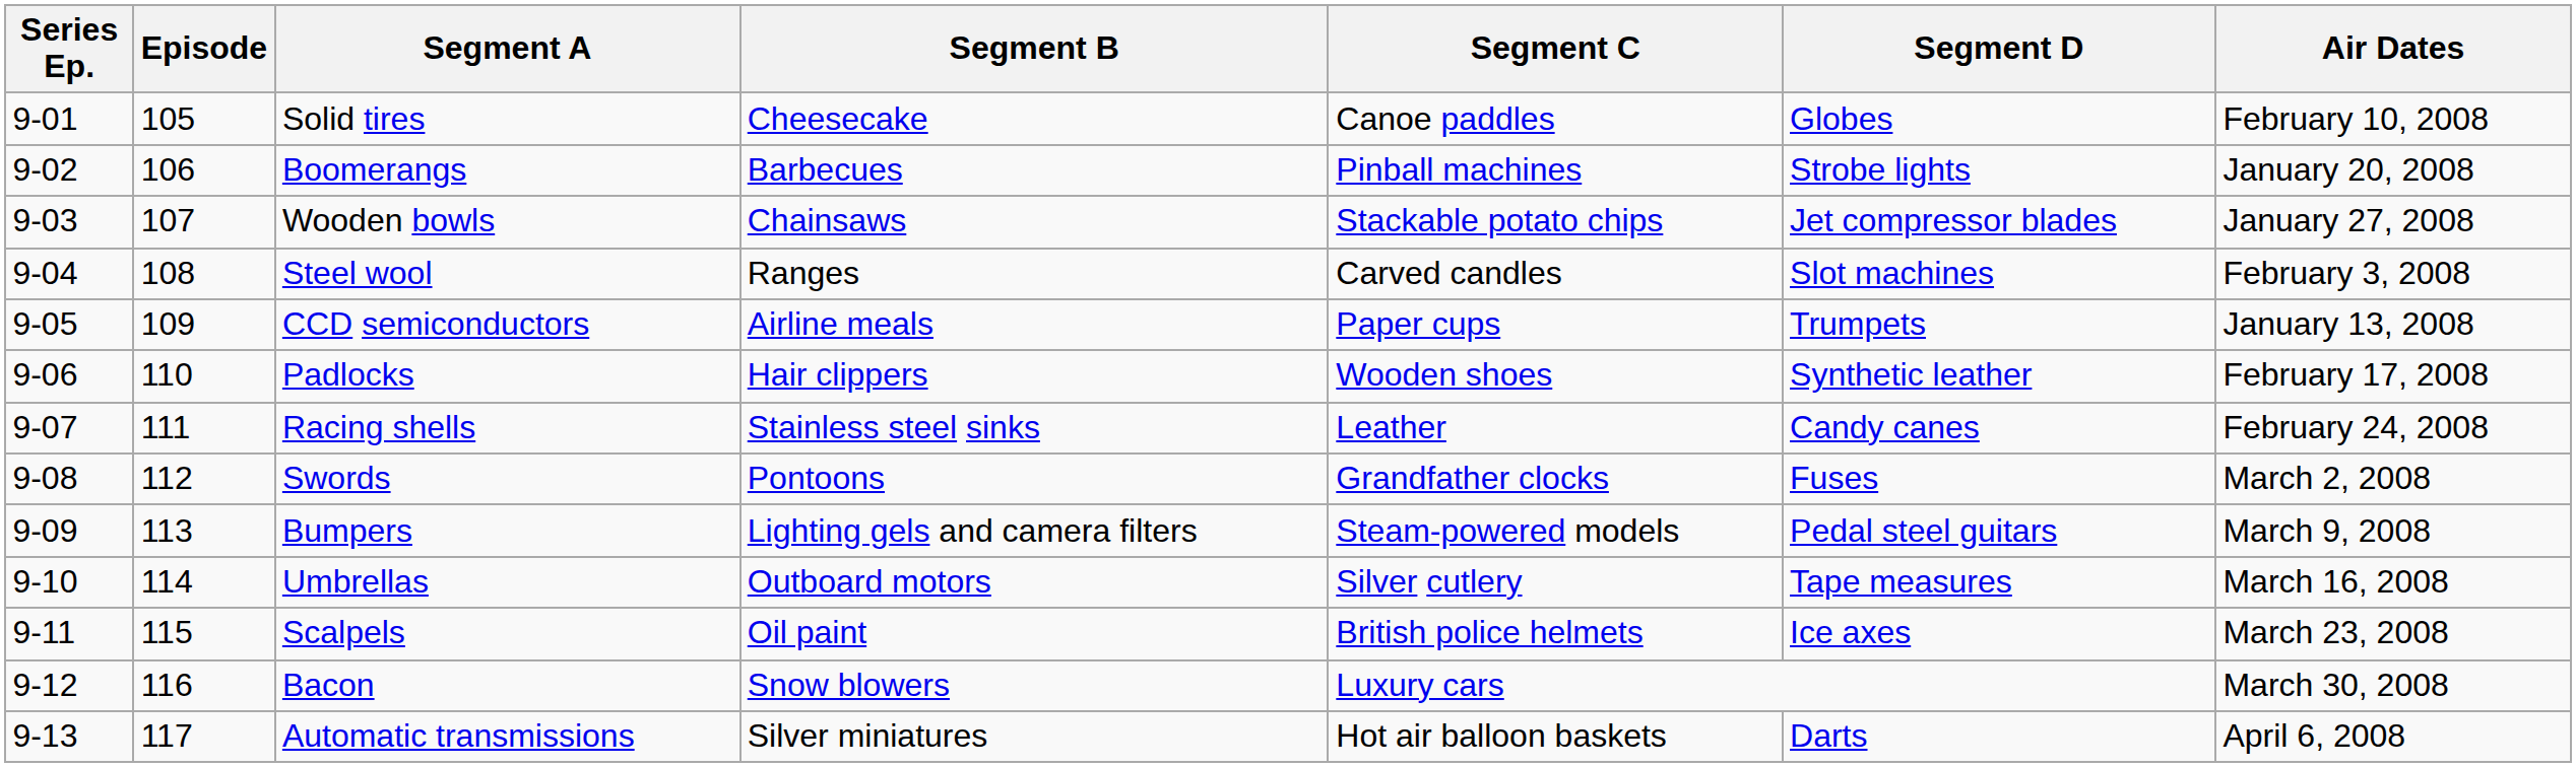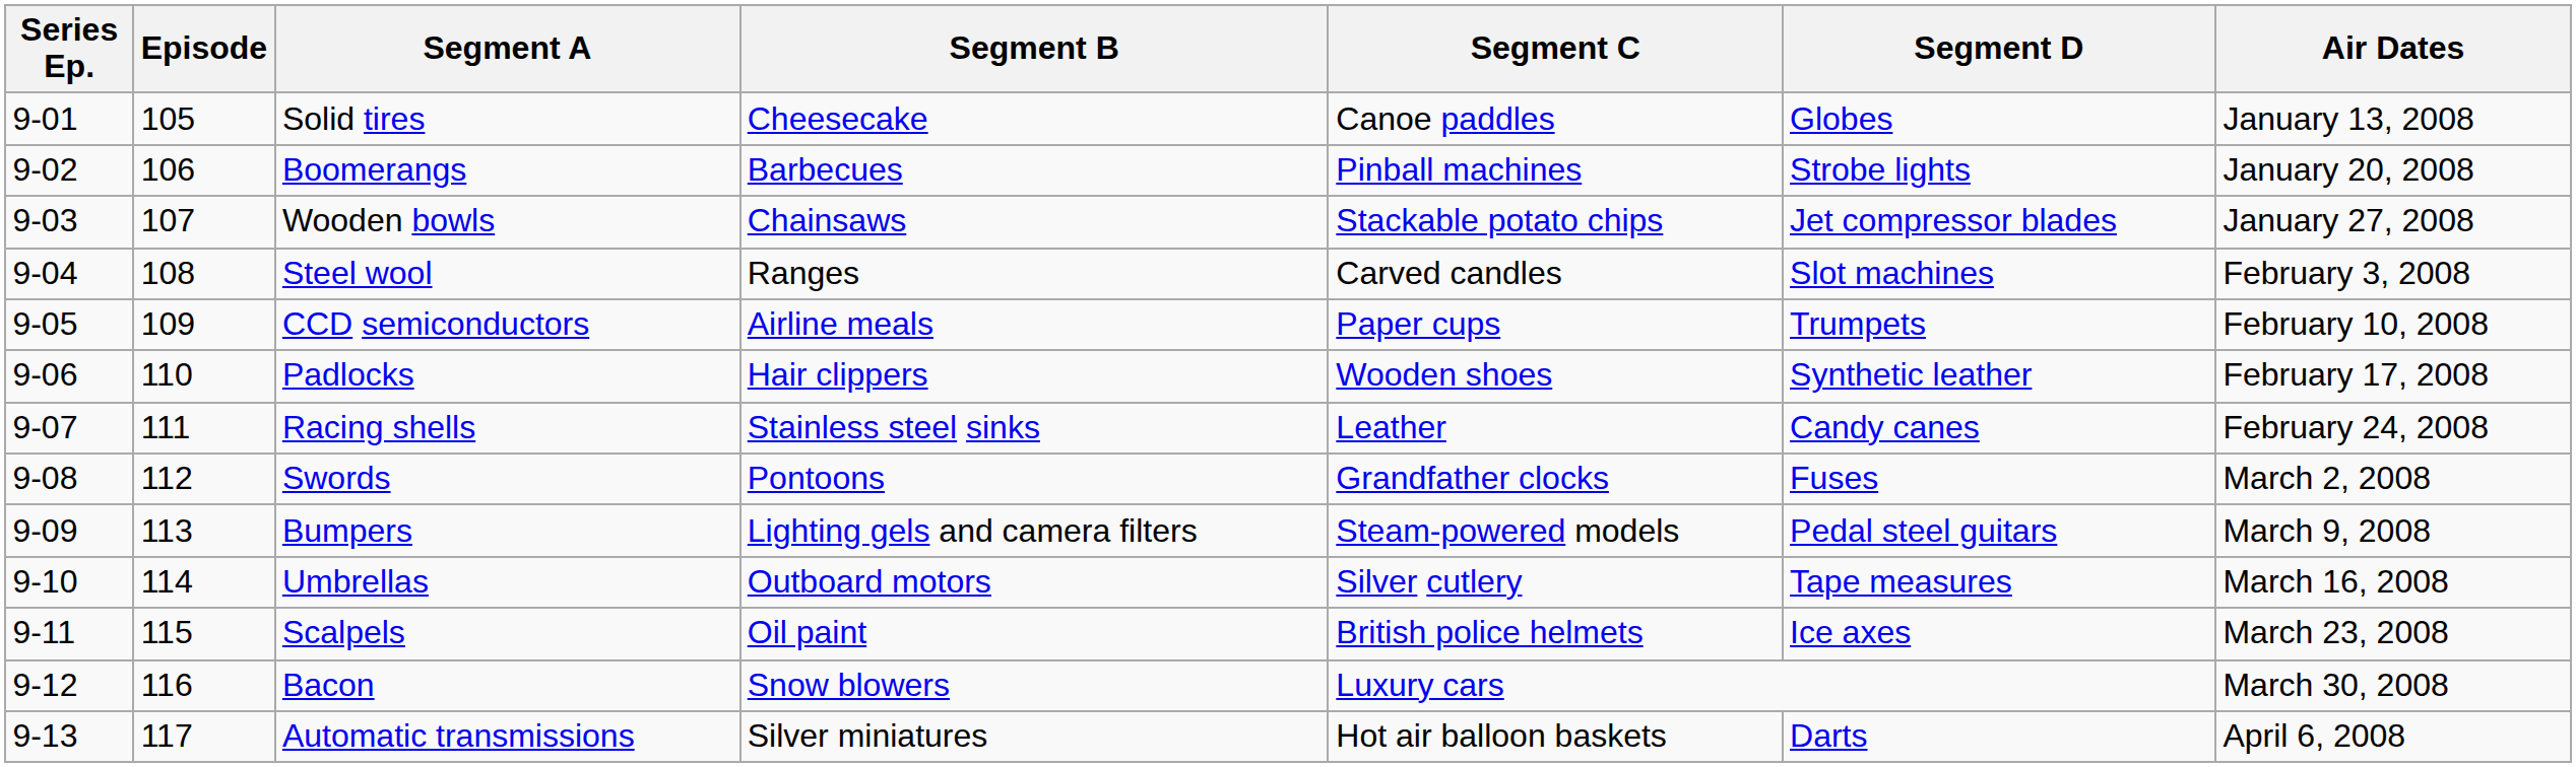Solid tires | Air Dates: February 10, 2008 -> January 13, 2008
CCD semiconductors | Air Dates: January 13, 2008 -> February 10, 2008
